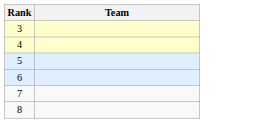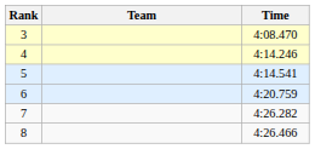+ column: Time | 4:08.470 | 4:14.246 | 4:14.541 | 4:20.759 | 4:26.282 | 4:26.466
